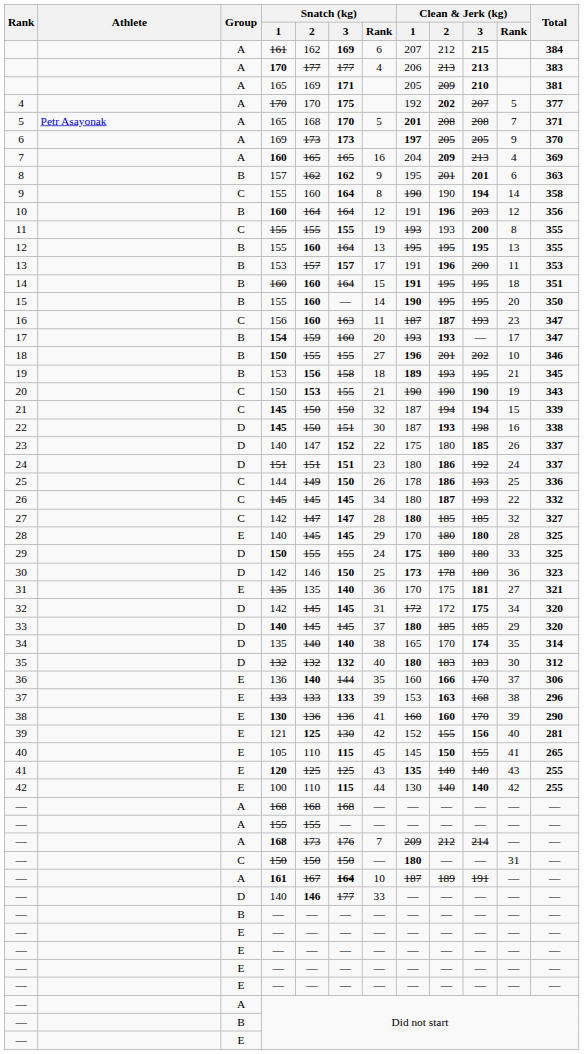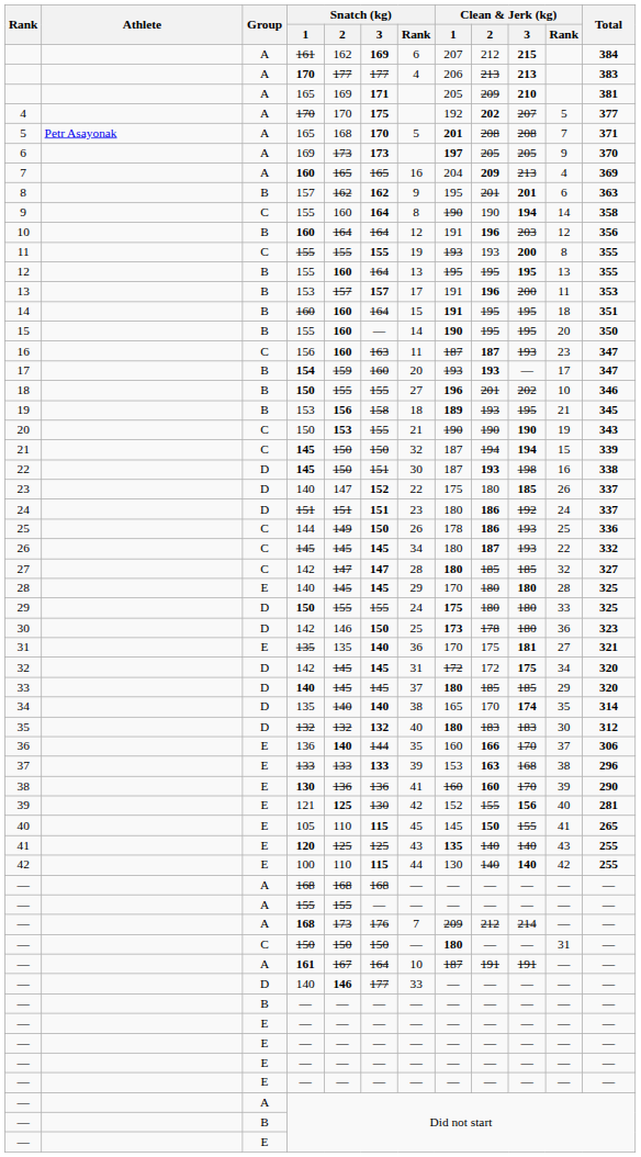— / 161 | Snatch (kg) / 3: bold -> normal
— / 161 | Clean & Jerk (kg) / 2: 189 -> 191
